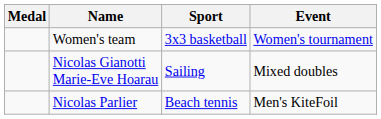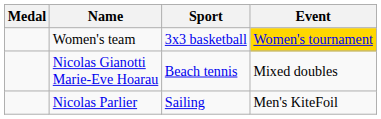Women's team | Event: no background -> gold background
Nicolas Gianotti Marie-Eve Hoarau | Sport: Sailing -> Beach tennis
Nicolas Parlier | Sport: Beach tennis -> Sailing
